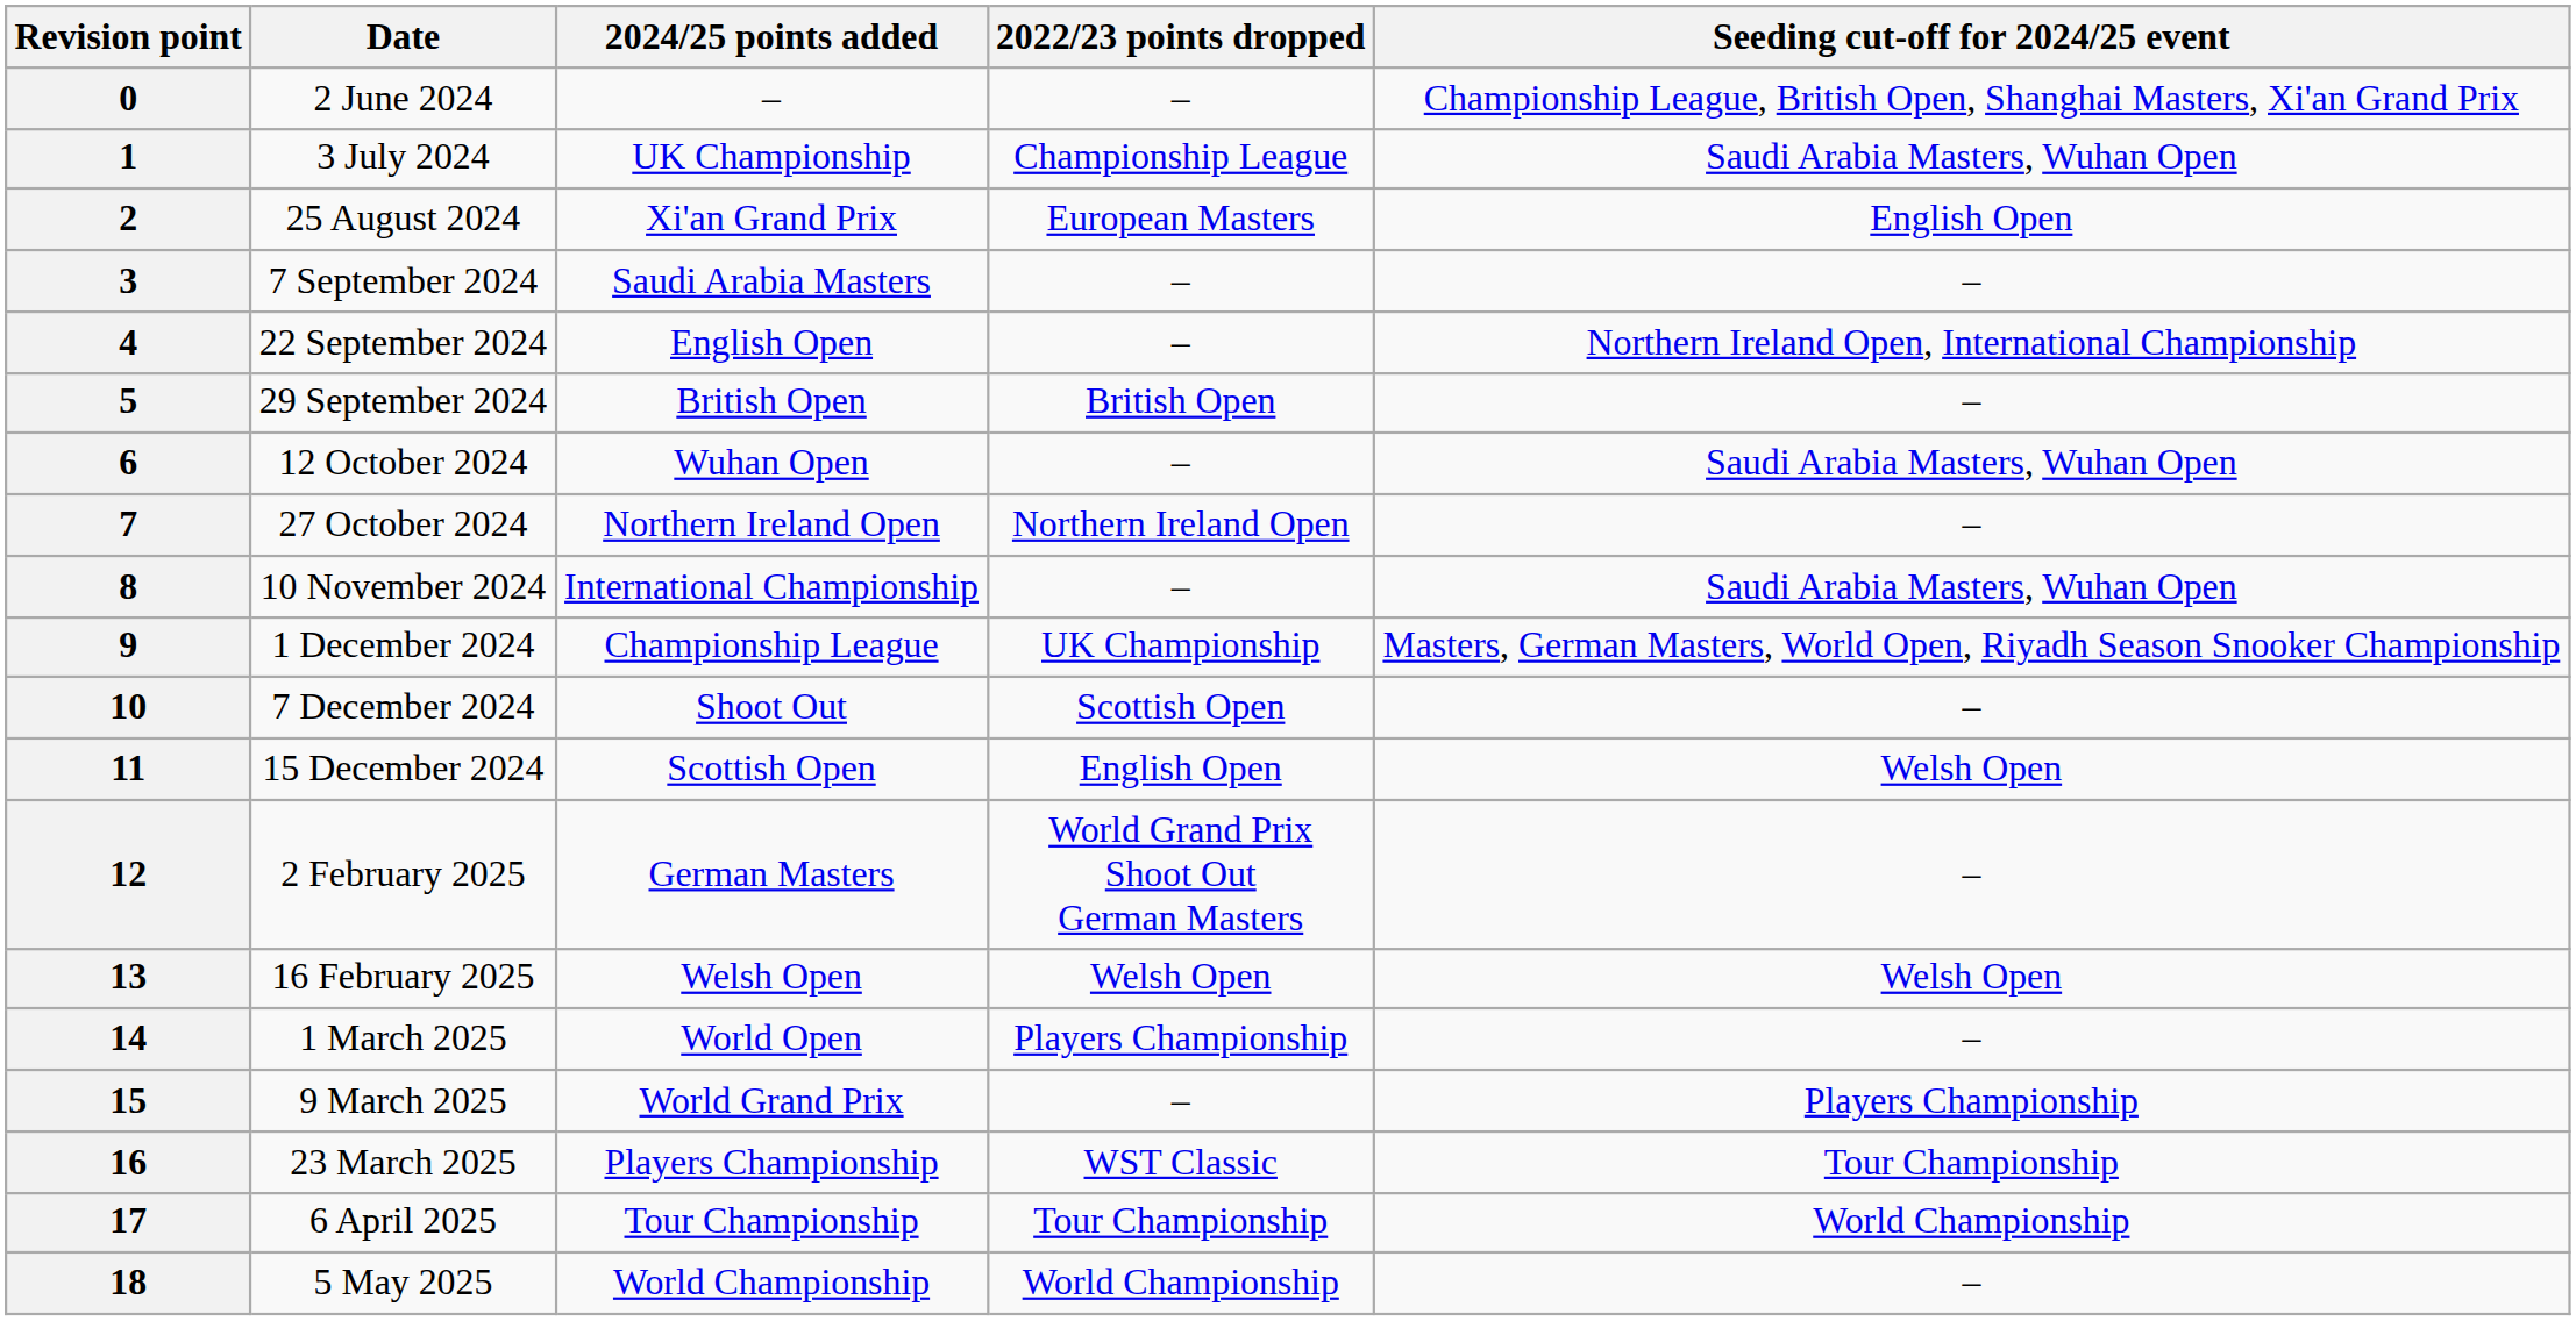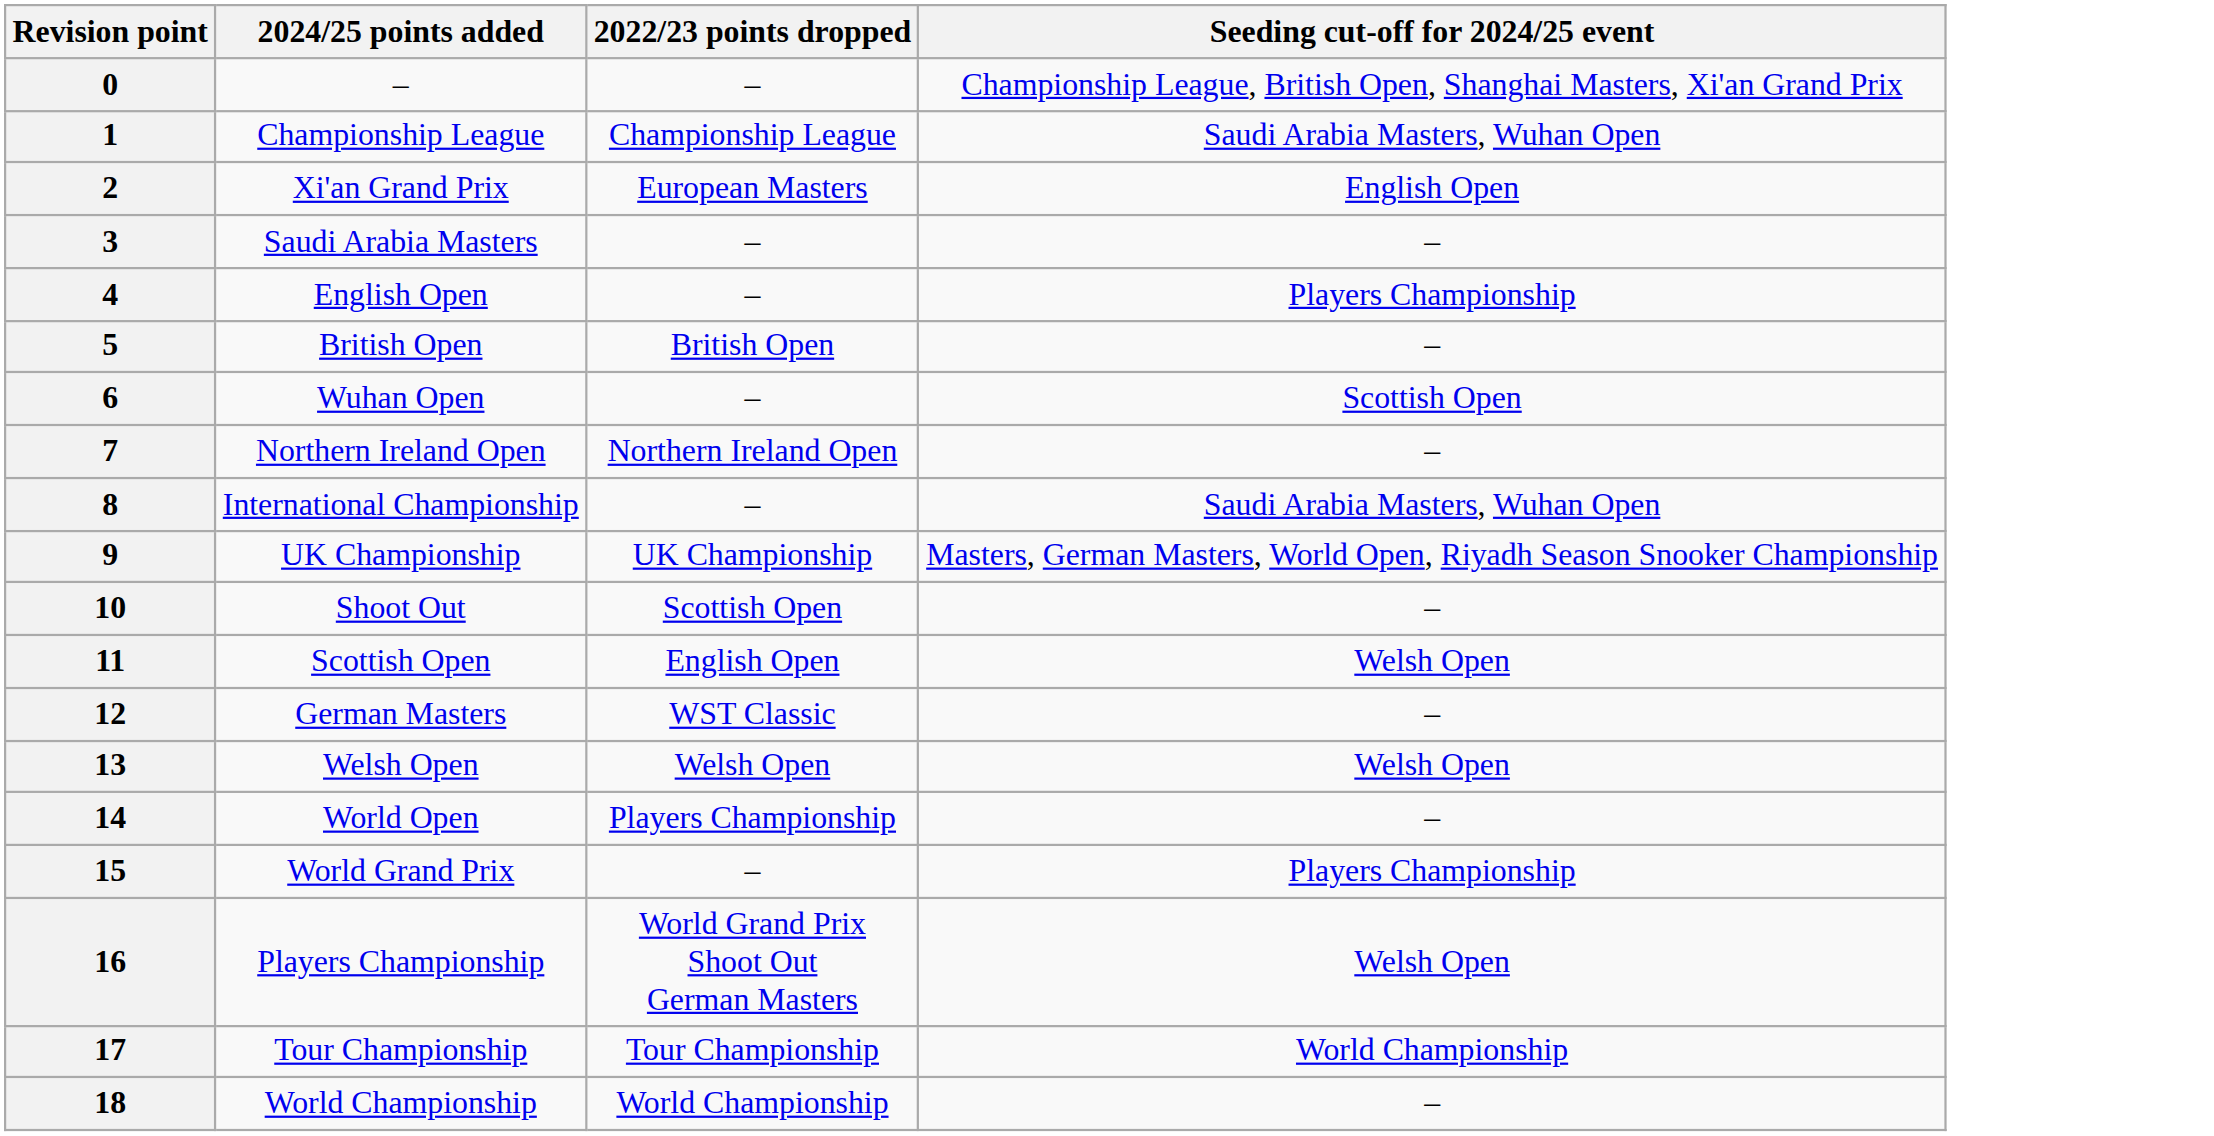- column: Date | 2 June 2024 | 3 July 2024 | 25 August 2024 | 7 September 2024 | 22 September 2024 | 29 September 2024 | 12 October 2024 | 27 October 2024 | 10 November 2024 | 1 December 2024 | 7 December 2024 | 15 December 2024 | 2 February 2025 | 16 February 2025 | 1 March 2025 | 9 March 2025 | 23 March 2025 | 6 April 2025 | 5 May 2025
1 | 2024/25 points added: UK Championship -> Championship League
4 | Seeding cut-off for 2024/25 event: Northern Ireland Open, International Championship -> Players Championship
6 | Seeding cut-off for 2024/25 event: Saudi Arabia Masters, Wuhan Open -> Scottish Open
9 | 2024/25 points added: Championship League -> UK Championship
12 | 2022/23 points dropped: World Grand Prix Shoot Out German Masters -> WST Classic
16 | 2022/23 points dropped: WST Classic -> World Grand Prix Shoot Out German Masters
16 | Seeding cut-off for 2024/25 event: Tour Championship -> Welsh Open
